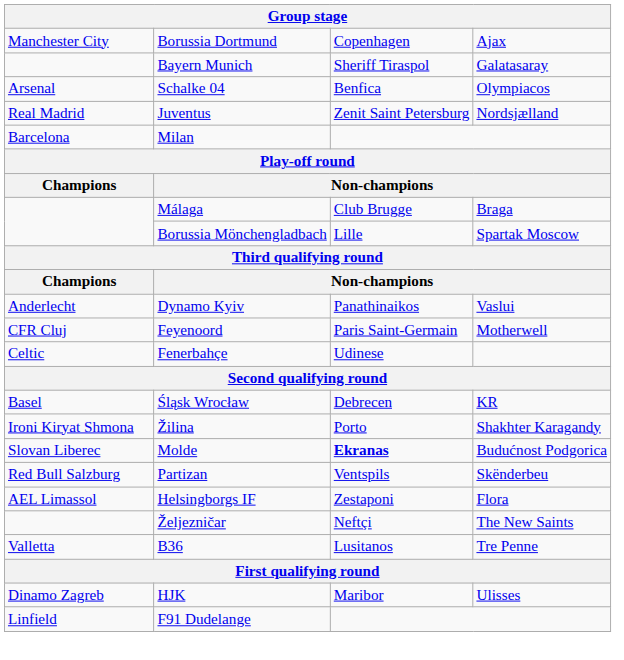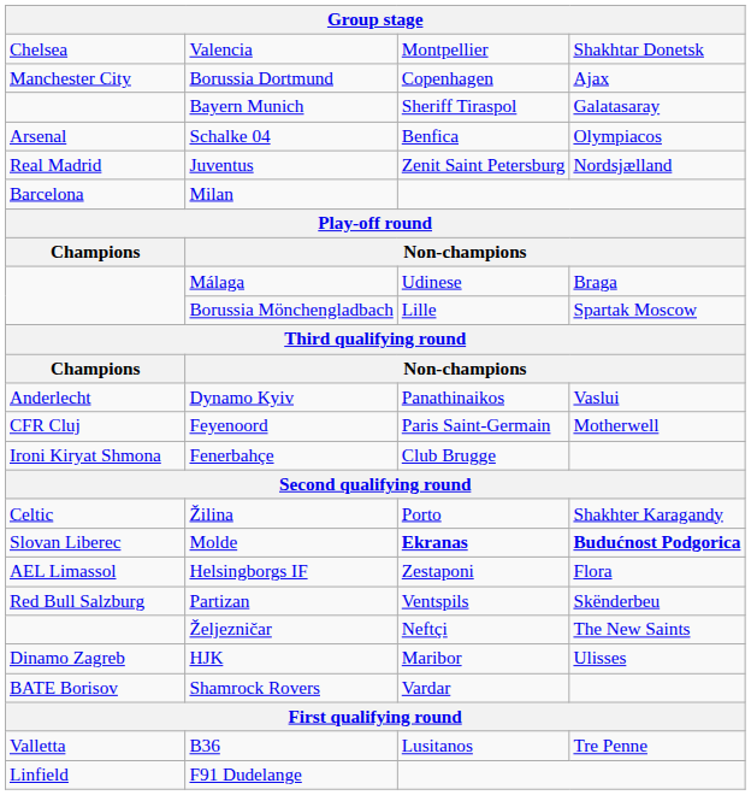+ row: Chelsea | Valencia | Montpellier | Shakhtar Donetsk
Málaga | column 3: Club Brugge -> Udinese
Fenerbahçe | column 1: Celtic -> Ironi Kiryat Shmona
Fenerbahçe | column 3: Udinese -> Club Brugge
- row: Basel | Śląsk Wrocław | Debrecen | KR
Žilina | column 1: Ironi Kiryat Shmona -> Celtic
Molde | column 4: normal -> bold
rows swapped: Partizan <-> Helsingborgs IF
rows swapped: HJK <-> B36
+ row: BATE Borisov | Shamrock Rovers | Vardar
